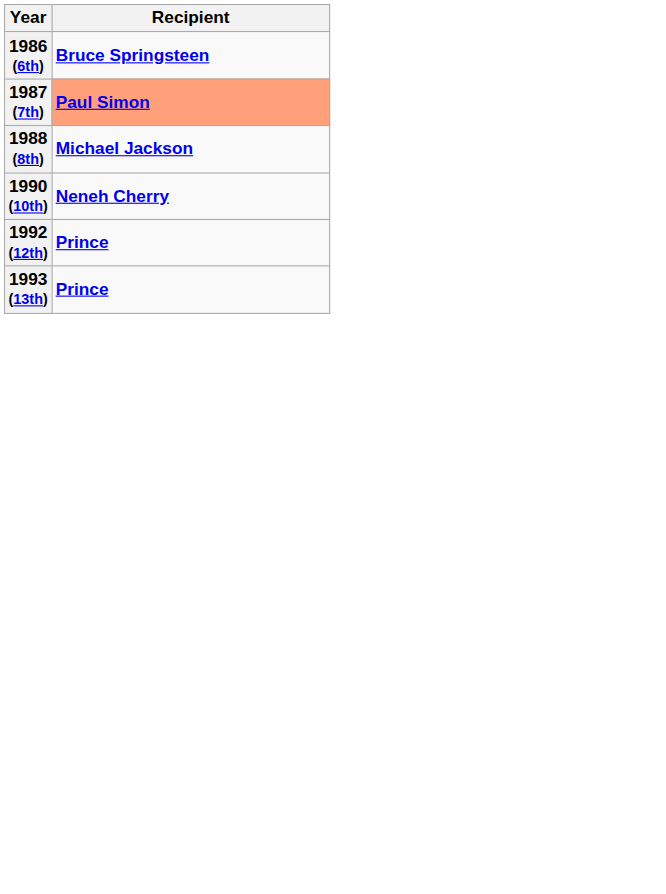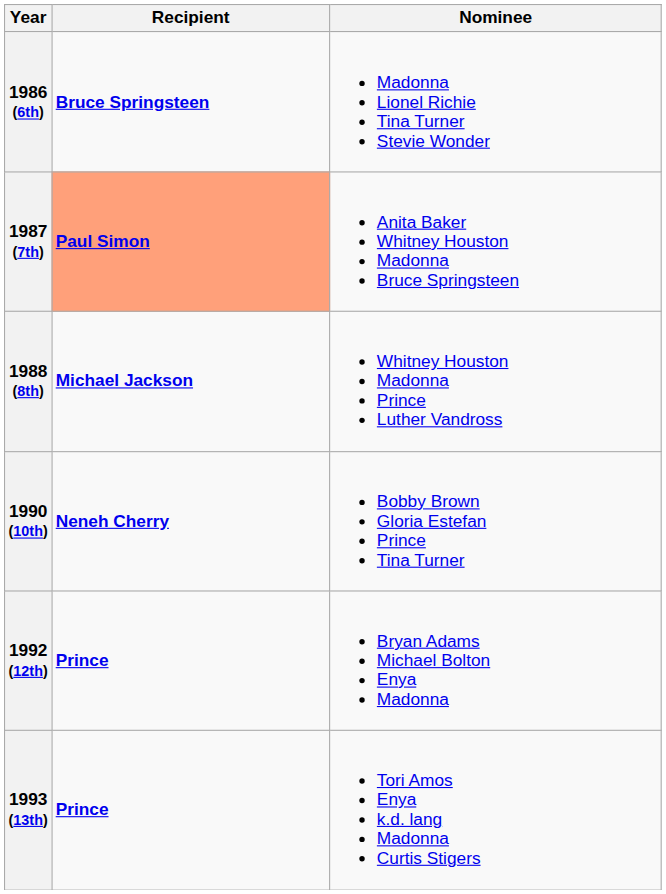+ column: Nominee | Madonna Lionel Richie Tina Turner Stevie Wonder | Anita Baker Whitney Houston Madonna Bruce Springsteen | Whitney Houston Madonna Prince Luther Vandross | Bobby Brown Gloria Estefan Prince Tina Turner | Bryan Adams Michael Bolton Enya Madonna | Tori Amos Enya k.d. lang Madonna Curtis Stigers
